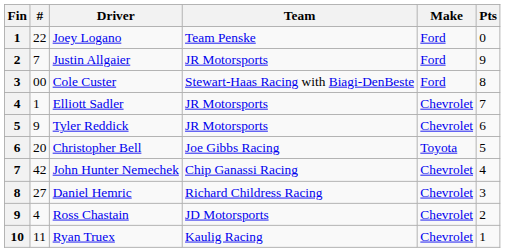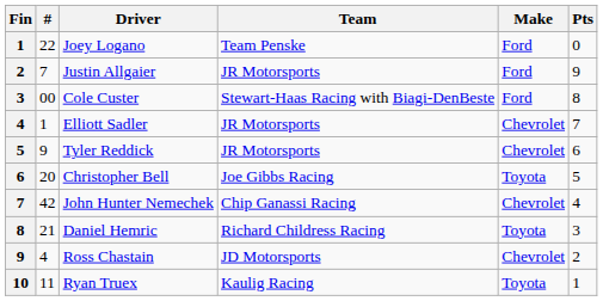Daniel Hemric | #: 27 -> 21
Daniel Hemric | Make: Chevrolet -> Toyota
Ryan Truex | Make: Chevrolet -> Toyota
